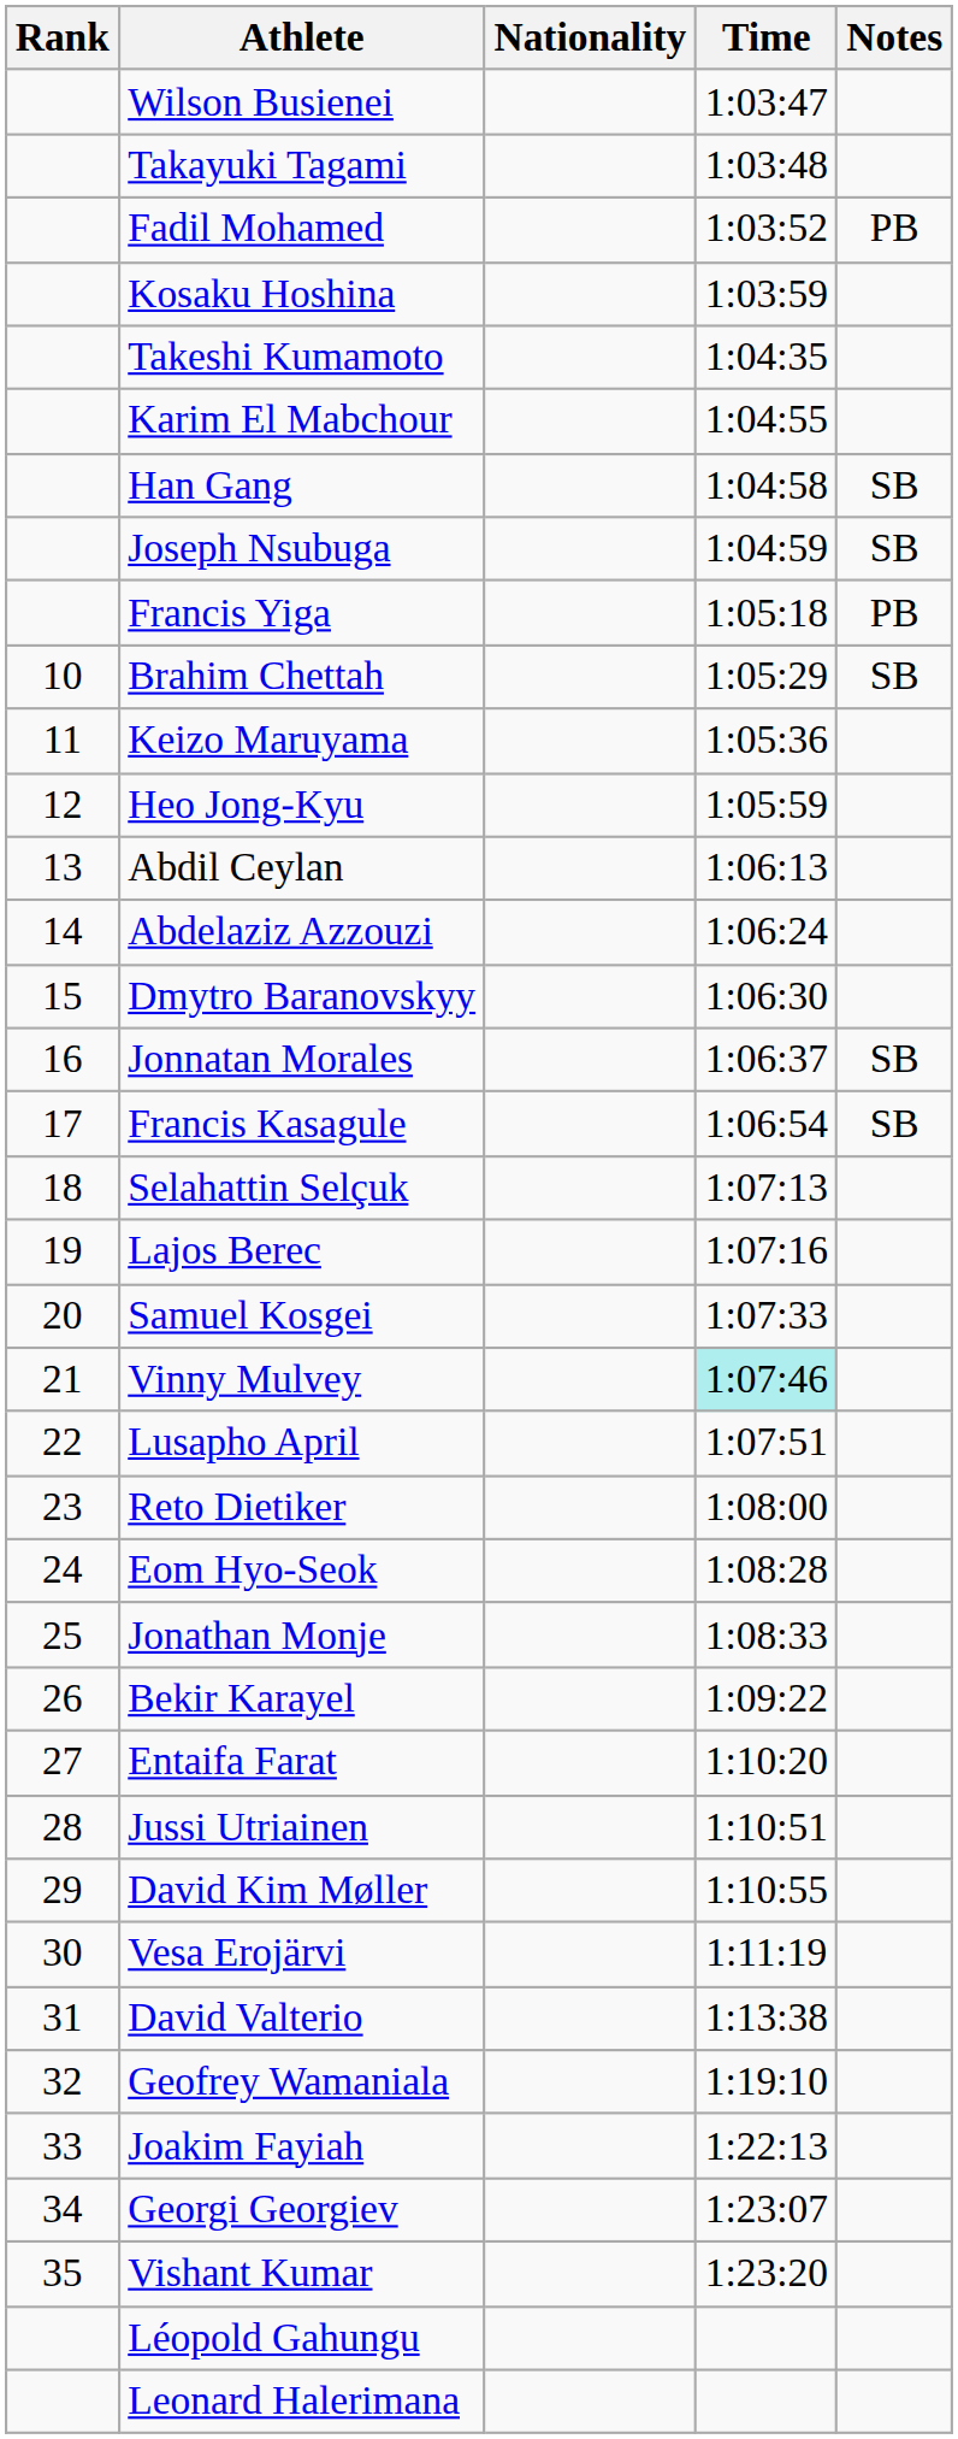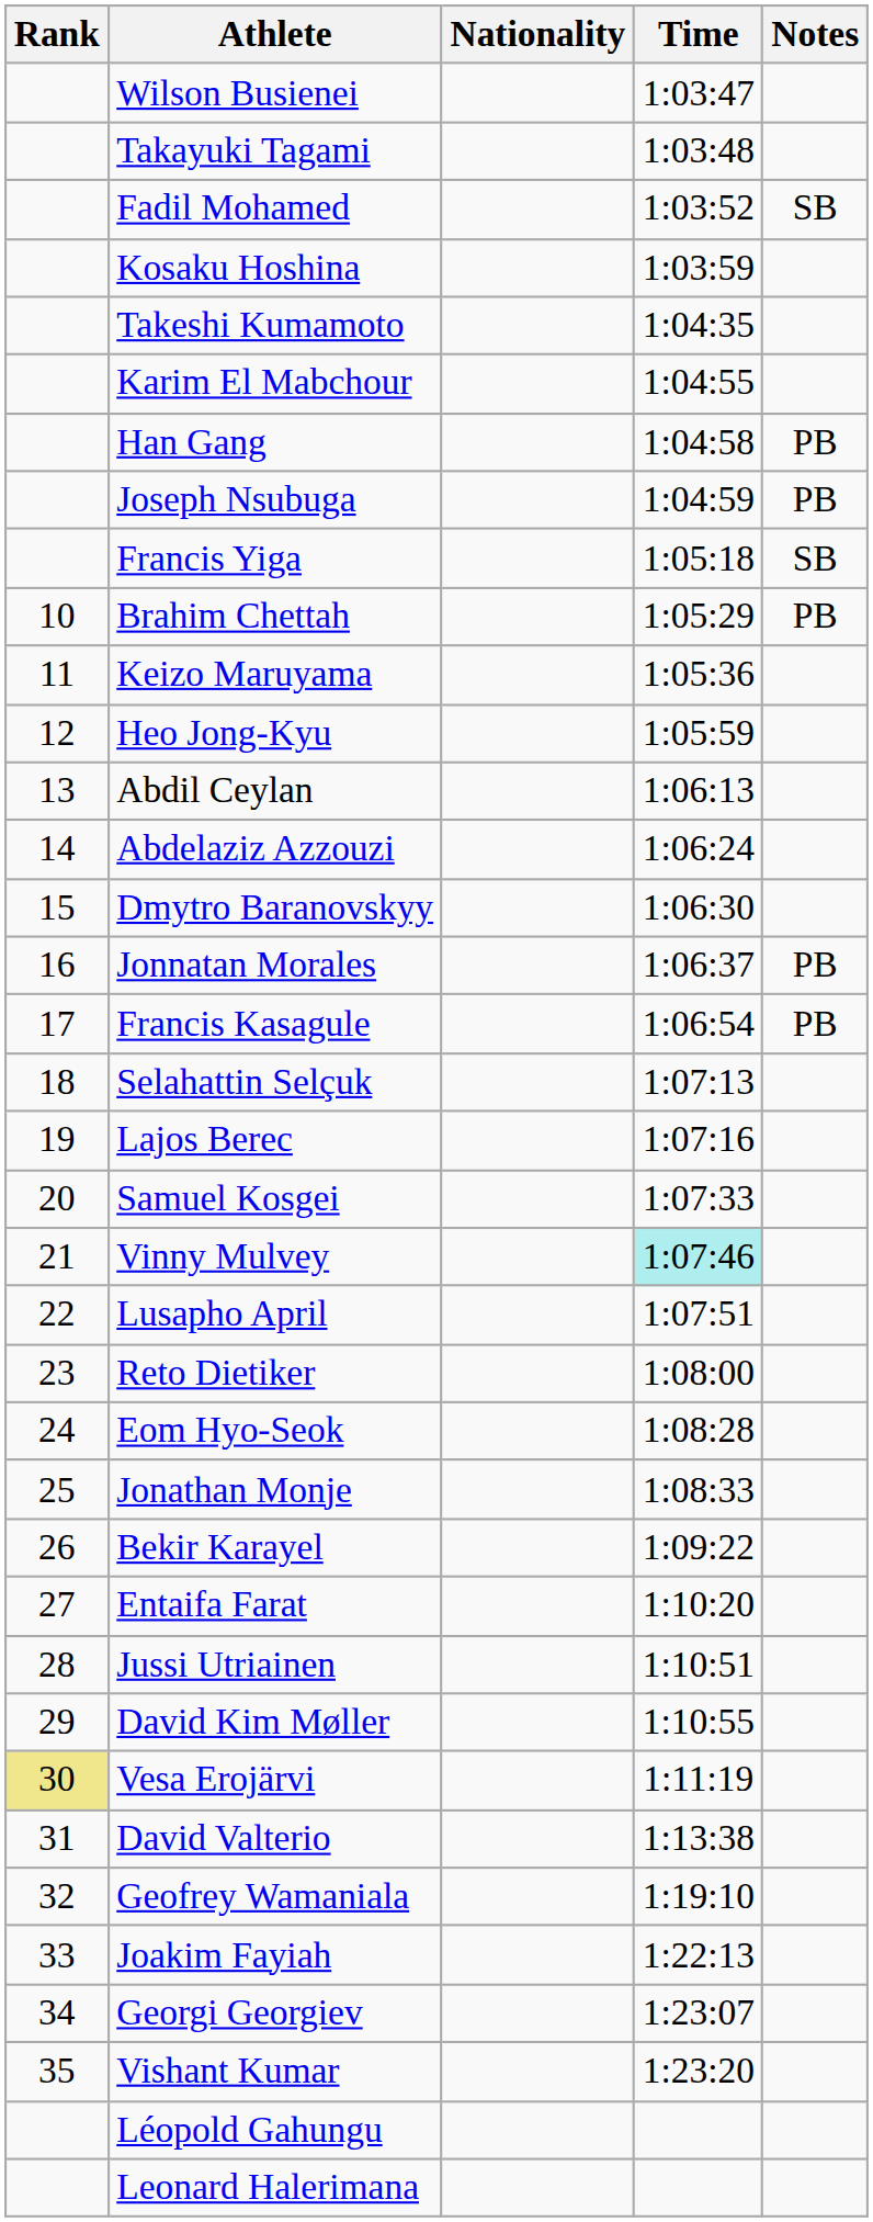Fadil Mohamed | Notes: PB -> SB
Han Gang | Notes: SB -> PB
Joseph Nsubuga | Notes: SB -> PB
Francis Yiga | Notes: PB -> SB
Brahim Chettah | Notes: SB -> PB
Jonnatan Morales | Notes: SB -> PB
Francis Kasagule | Notes: SB -> PB
Vesa Erojärvi | Rank: no background -> khaki background
